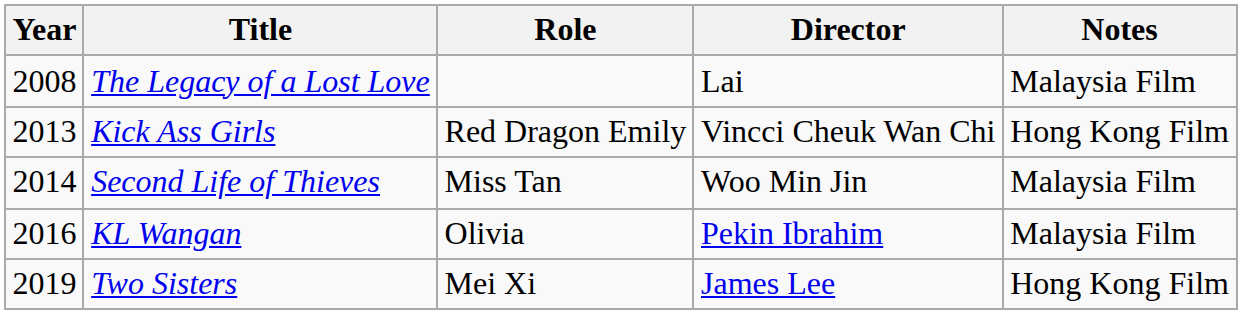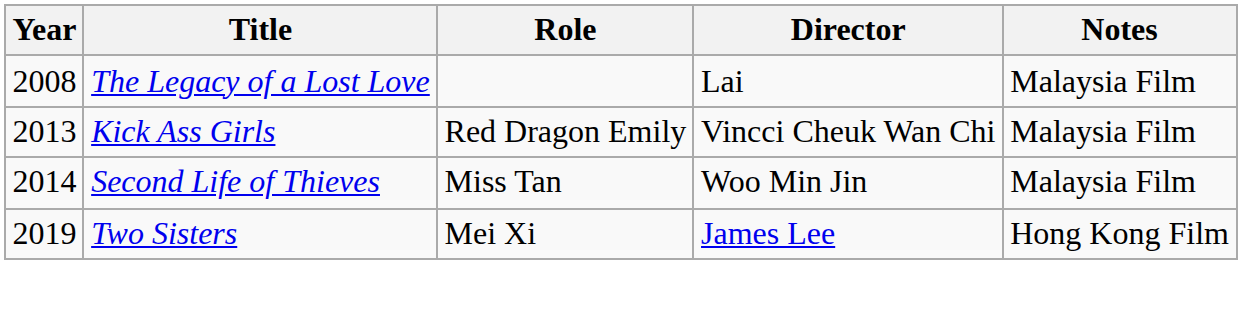Kick Ass Girls | Notes: Hong Kong Film -> Malaysia Film
- row: 2016 | KL Wangan | Olivia | Pekin Ibrahim | Malaysia Film
